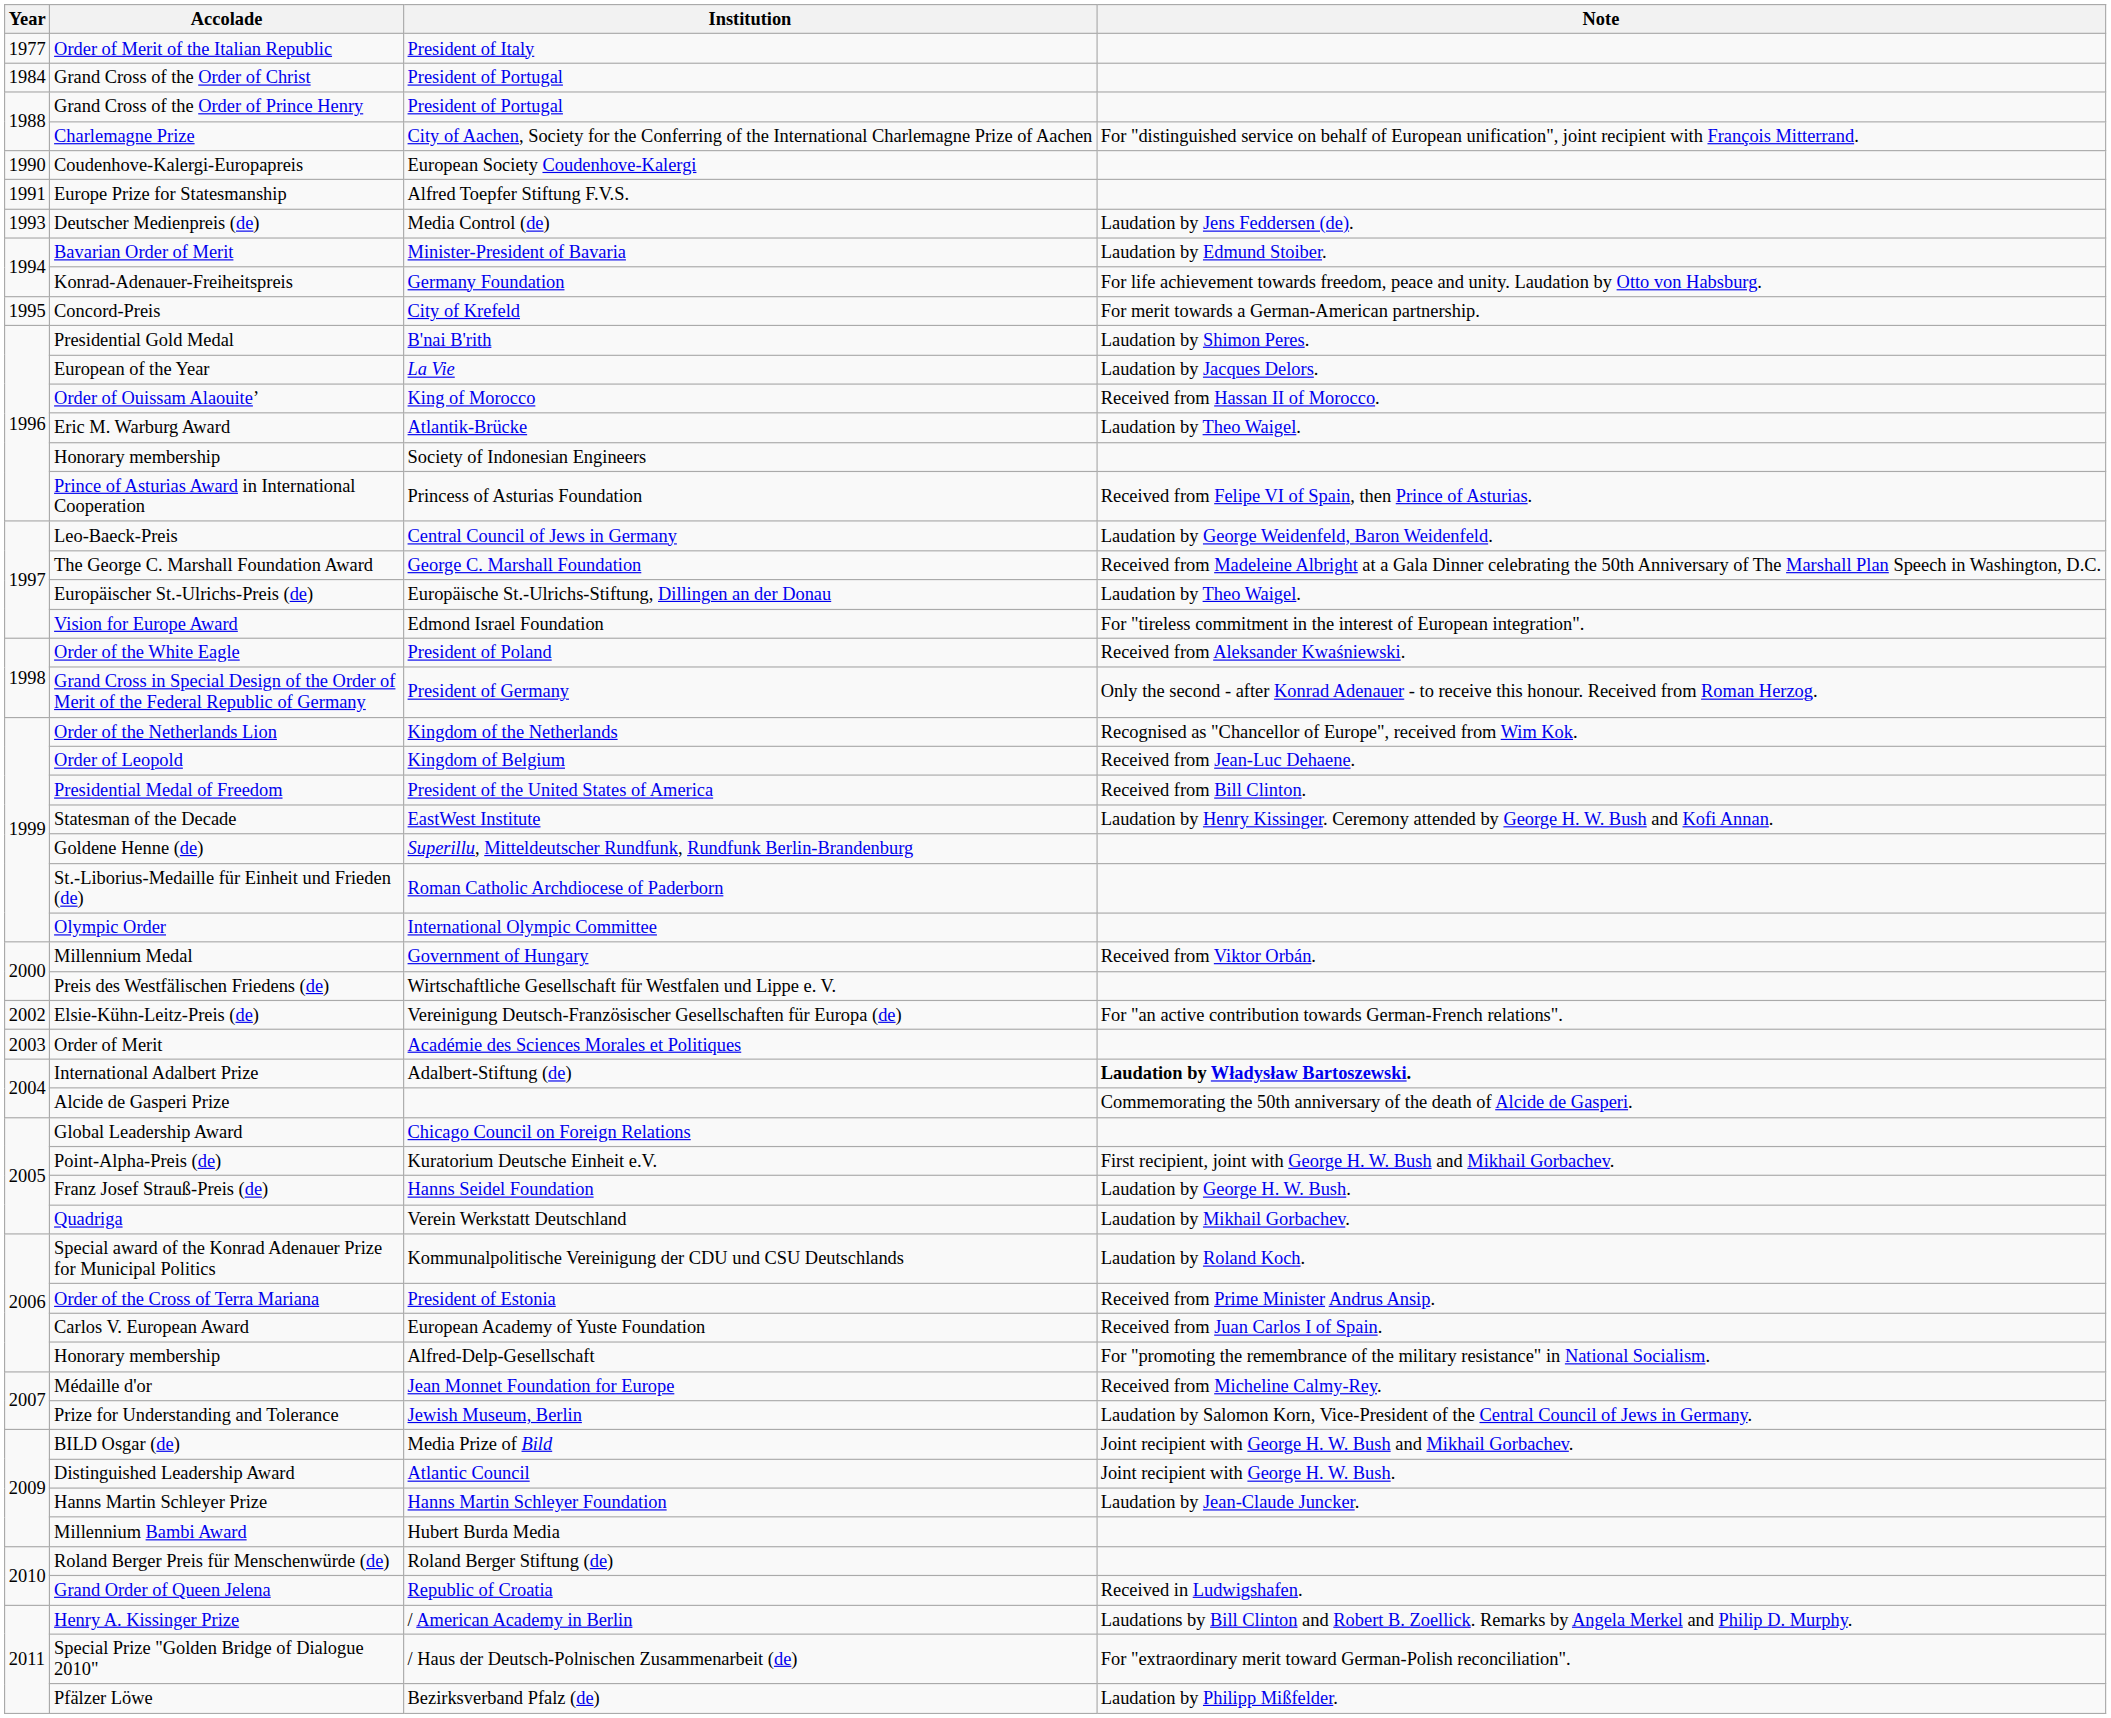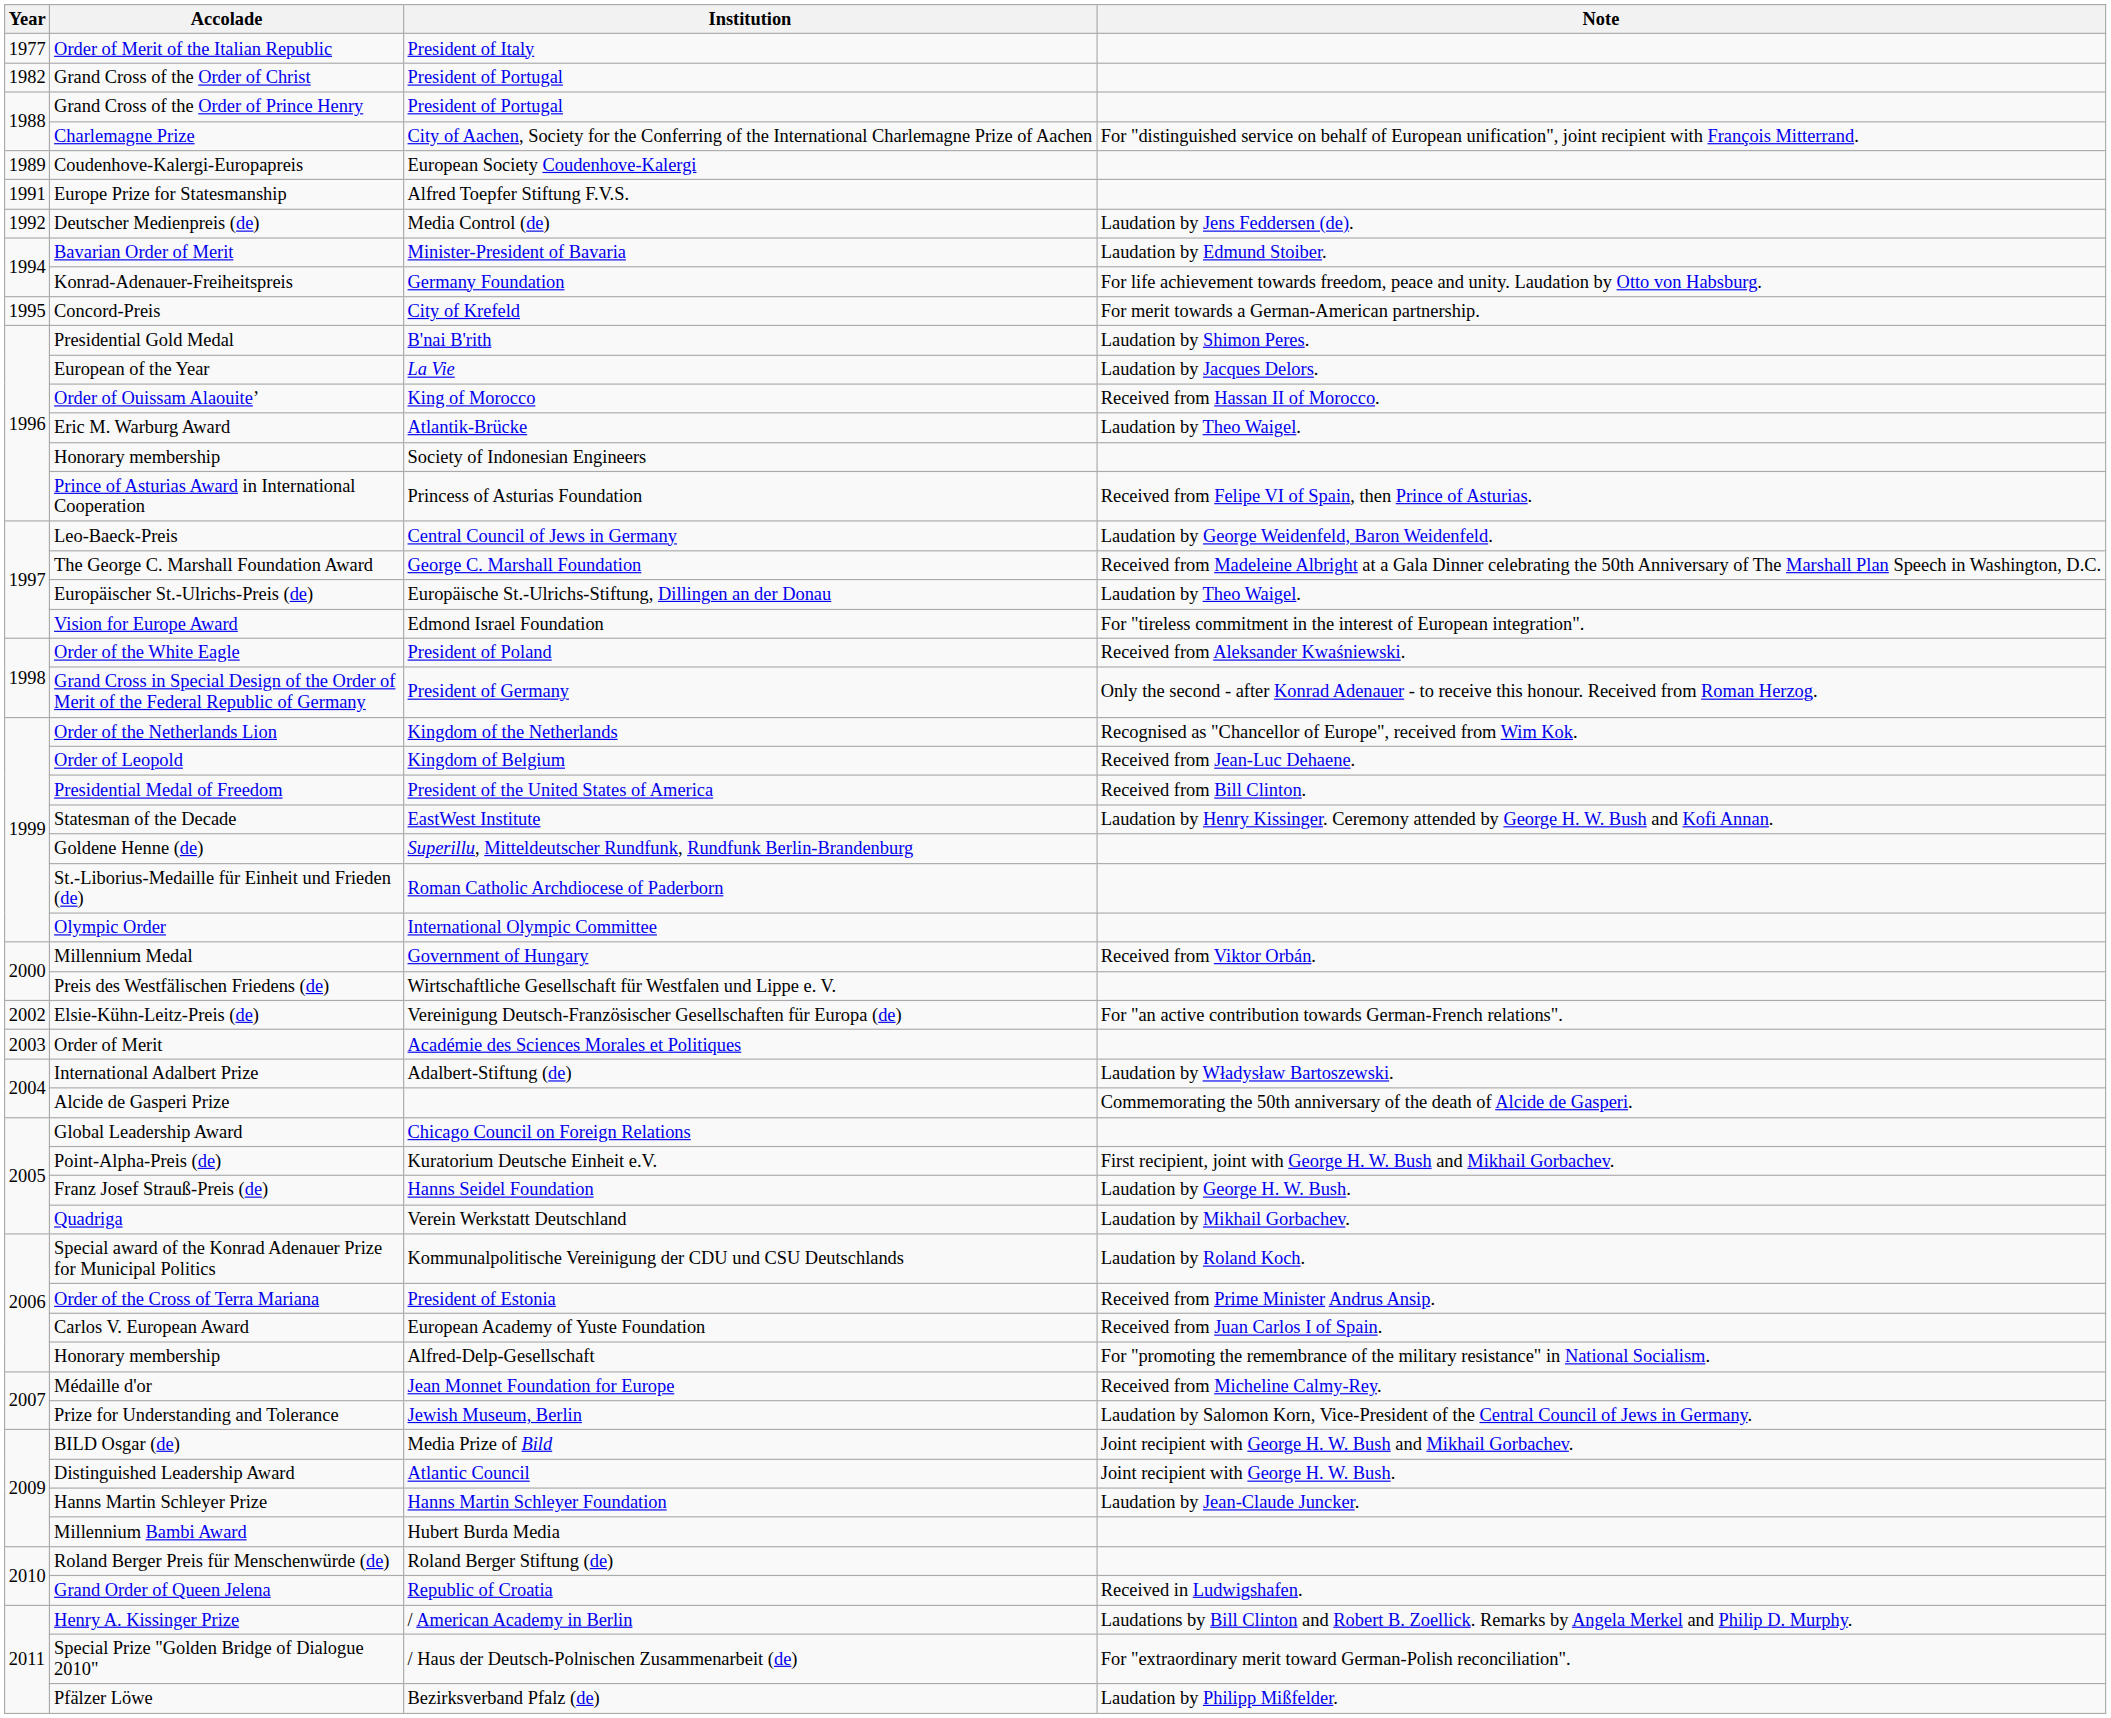Grand Cross of the Order of Christ | Year: 1984 -> 1982
Coudenhove-Kalergi-Europapreis | Year: 1990 -> 1989
Deutscher Medienpreis (de) | Year: 1993 -> 1992
International Adalbert Prize | Note: bold -> normal
